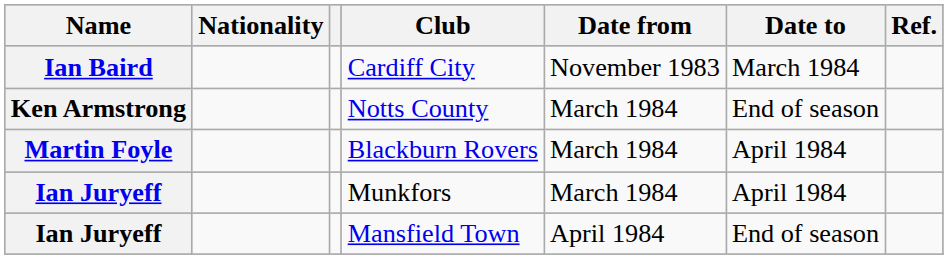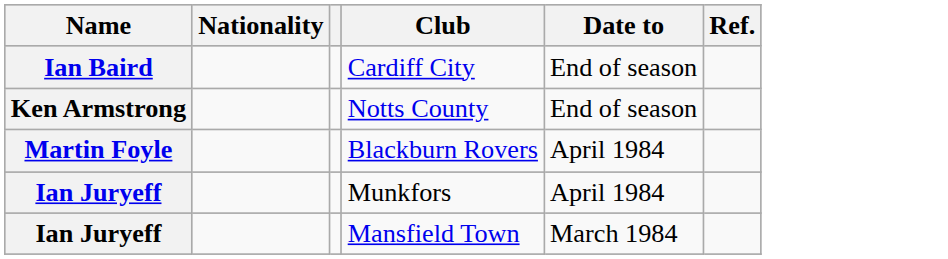- column: Date from | November 1983 | March 1984 | March 1984 | March 1984 | April 1984
Cardiff City | Date to: March 1984 -> End of season
Mansfield Town | Date to: End of season -> March 1984
